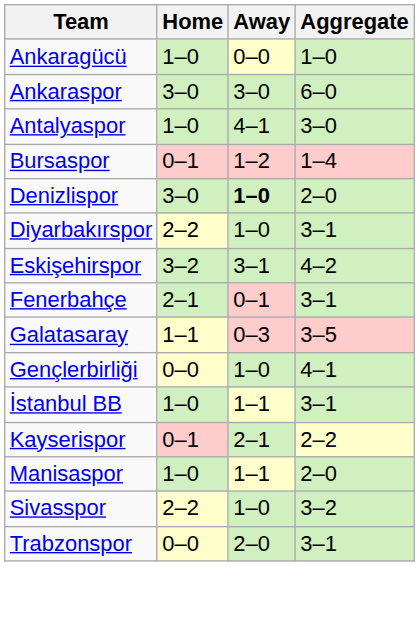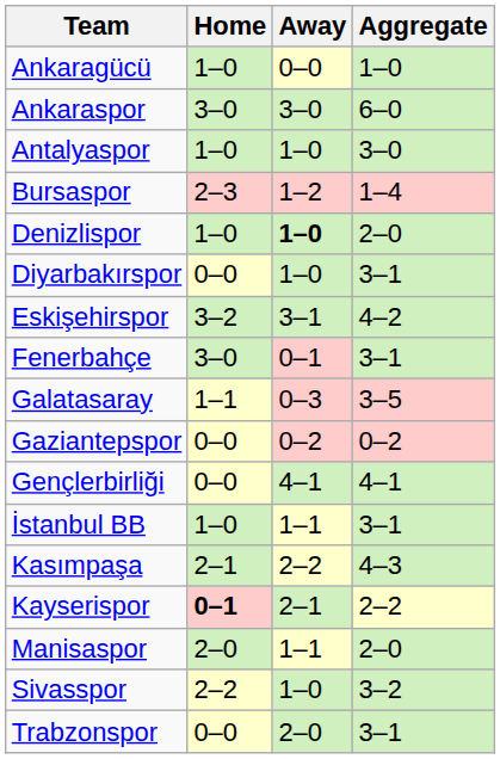Antalyaspor | Away: 4–1 -> 1–0
Bursaspor | Home: 0–1 -> 2–3
Denizlispor | Home: 3–0 -> 1–0
Diyarbakırspor | Home: 2–2 -> 0–0
Fenerbahçe | Home: 2–1 -> 3–0
+ row: Gaziantepspor | 0–0 | 0–2 | 0–2
Gençlerbirliği | Away: 1–0 -> 4–1
+ row: Kasımpaşa | 2–1 | 2–2 | 4–3
Kayserispor | Home: normal -> bold
Manisaspor | Home: 1–0 -> 2–0
